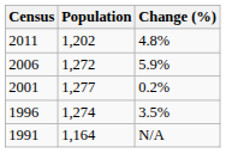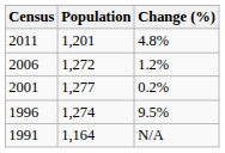2011 | Population: 1,202 -> 1,201
2006 | Change (%): 5.9% -> 1.2%
1996 | Change (%): 3.5% -> 9.5%
